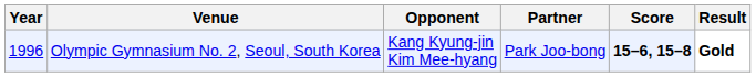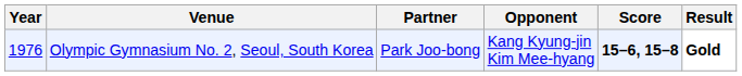columns swapped: Partner <-> Opponent
Olympic Gymnasium No. 2, Seoul, South Korea | Year: 1996 -> 1976
